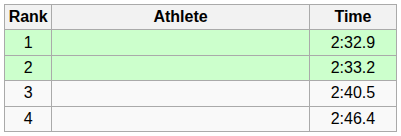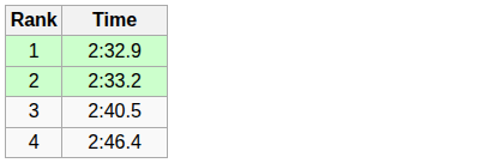- column: Athlete
